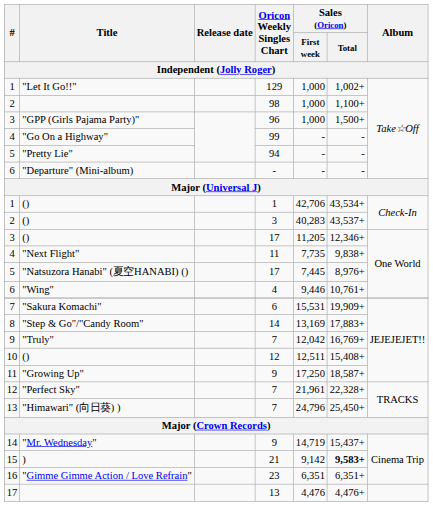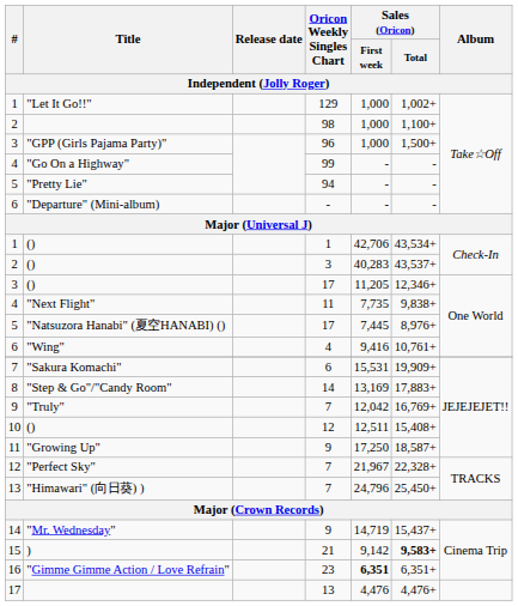"Wing" | Sales (Oricon) / First week: 9,446 -> 9,416
"Perfect Sky" | Sales (Oricon) / First week: 21,961 -> 21,967
"Gimme Gimme Action / Love Refrain" | Sales (Oricon) / First week: normal -> bold
